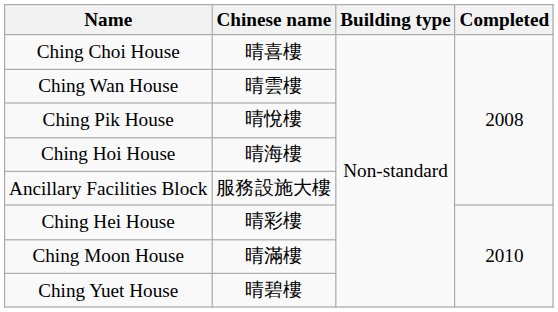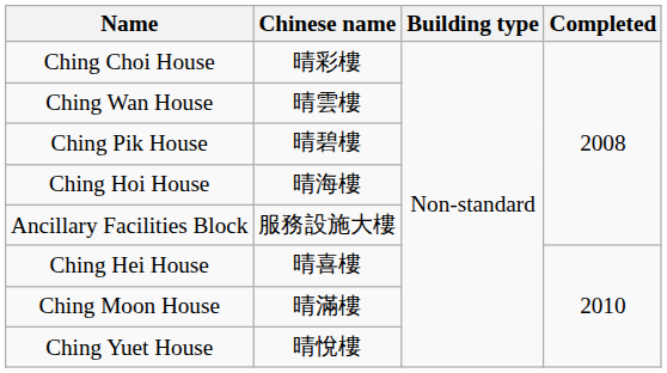Ching Choi House | Chinese name: 晴喜樓 -> 晴彩樓
Ching Pik House | Chinese name: 晴悅樓 -> 晴碧樓
Ching Hei House | Chinese name: 晴彩樓 -> 晴喜樓
Ching Yuet House | Chinese name: 晴碧樓 -> 晴悅樓
